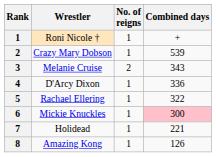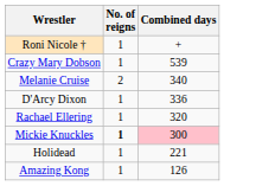- column: Rank | 1 | 2 | 3 | 4 | 5 | 6 | 7 | 8
Melanie Cruise | Combined days: 343 -> 340
Rachael Ellering | Combined days: 322 -> 320
Mickie Knuckles | No. of reigns: normal -> bold
